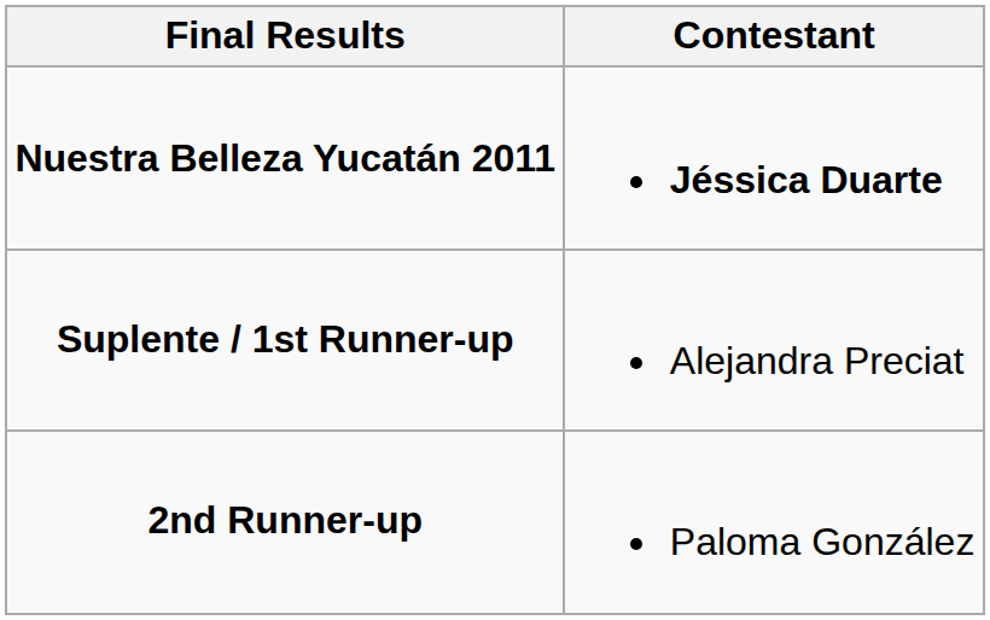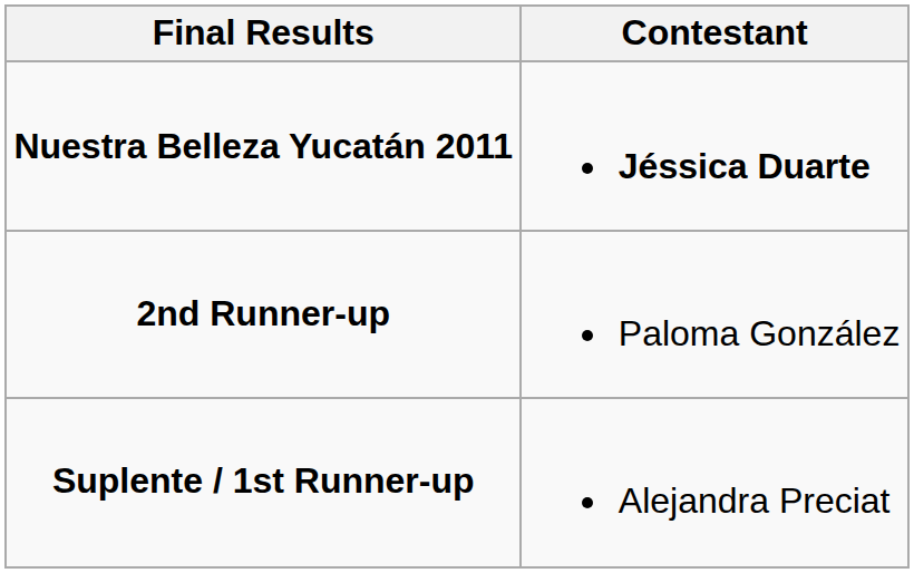rows swapped: Suplente / 1st Runner-up <-> 2nd Runner-up
